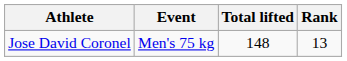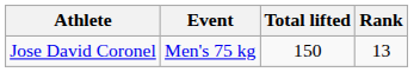Jose David Coronel | Total lifted: 148 -> 150
